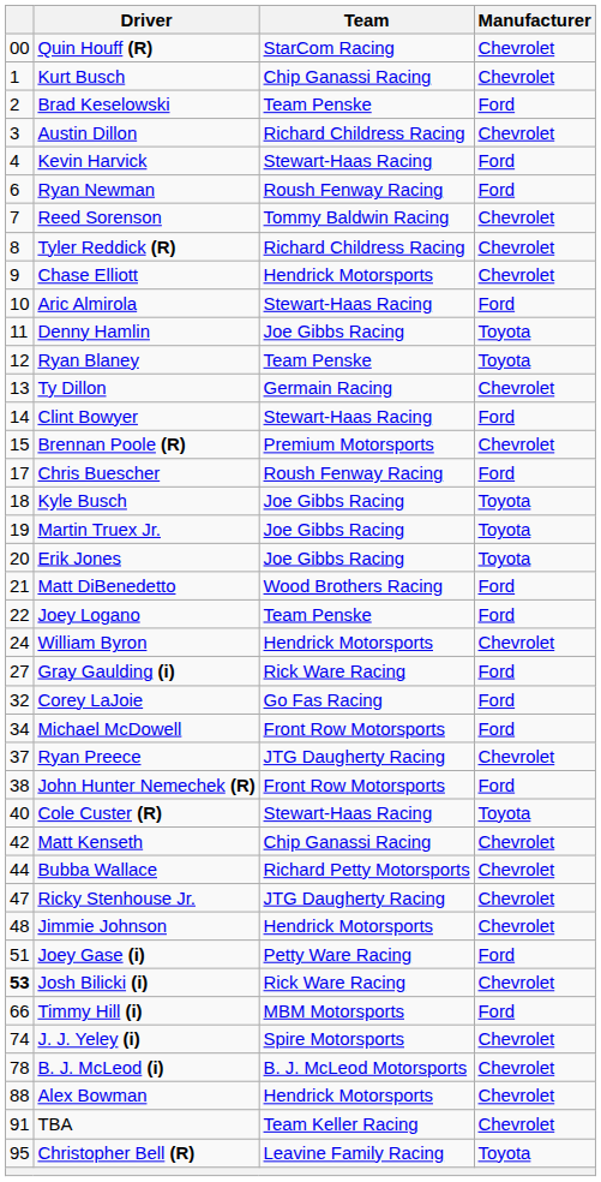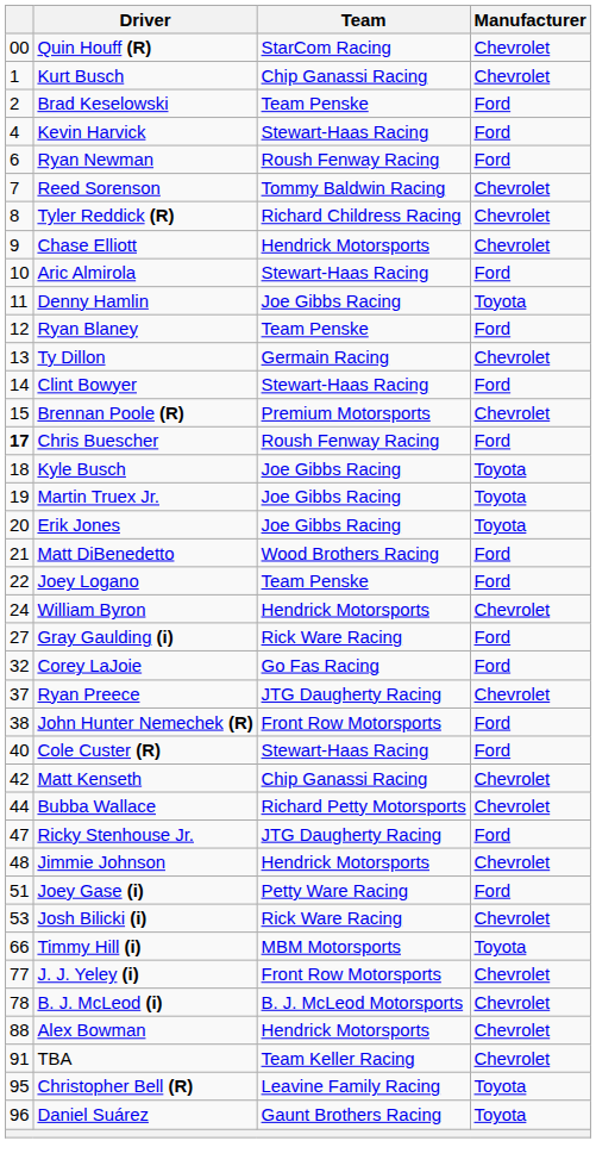- row: 3 | Austin Dillon | Richard Childress Racing | Chevrolet
Ryan Blaney | Manufacturer: Toyota -> Ford
Chris Buescher | column 1: normal -> bold
- row: 34 | Michael McDowell | Front Row Motorsports | Ford
Cole Custer (R) | Manufacturer: Toyota -> Ford
Ricky Stenhouse Jr. | Manufacturer: Chevrolet -> Ford
Josh Bilicki (i) | column 1: bold -> normal
Timmy Hill (i) | Manufacturer: Ford -> Toyota
J. J. Yeley (i) | column 1: 74 -> 77
J. J. Yeley (i) | Team: Spire Motorsports -> Front Row Motorsports
+ row: 96 | Daniel Suárez | Gaunt Brothers Racing | Toyota
